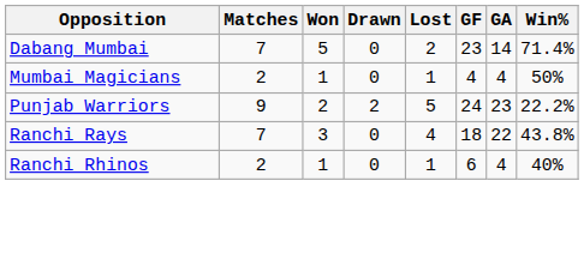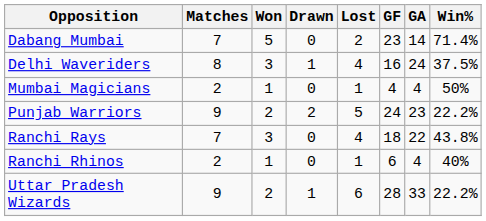+ row: Delhi Waveriders | 8 | 3 | 1 | 4 | 16 | 24 | 37.5%
+ row: Uttar Pradesh Wizards | 9 | 2 | 1 | 6 | 28 | 33 | 22.2%
